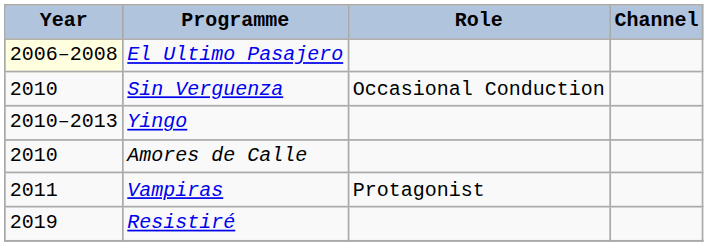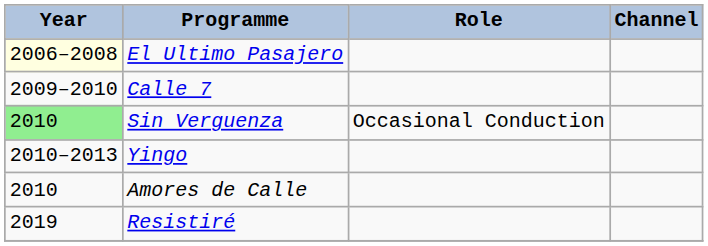+ row: 2009–2010 | Calle 7
Sin Verguenza | Year: no background -> lightgreen background
- row: 2011 | Vampiras | Protagonist
